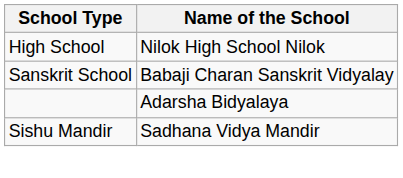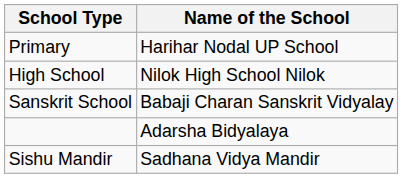+ row: Primary | Harihar Nodal UP School
